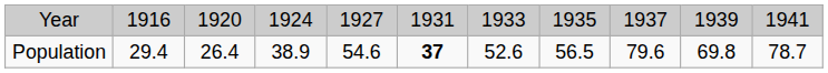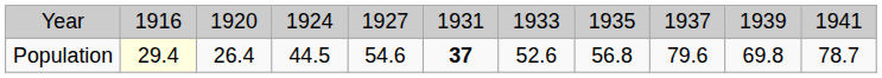Population | column 2: no background -> lightyellow background
Population | column 4: 38.9 -> 44.5
Population | column 8: 56.5 -> 56.8
